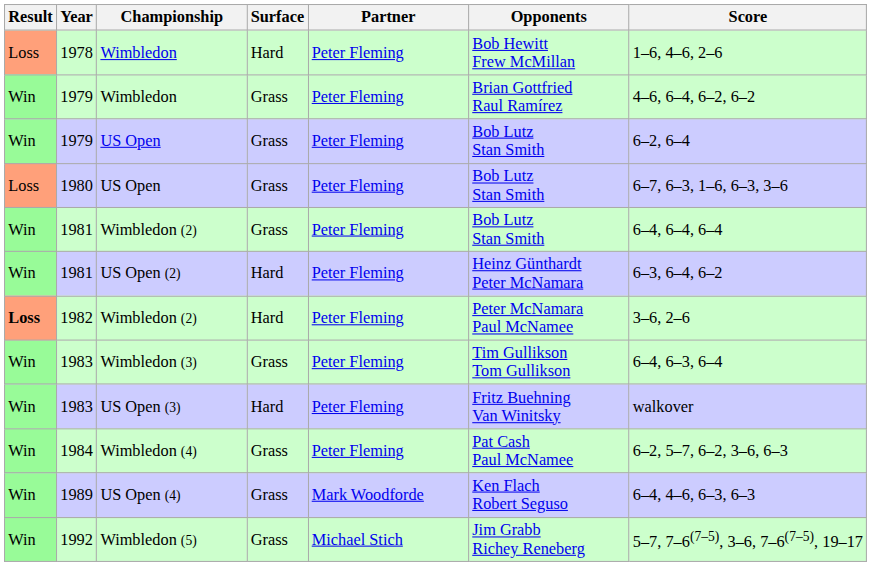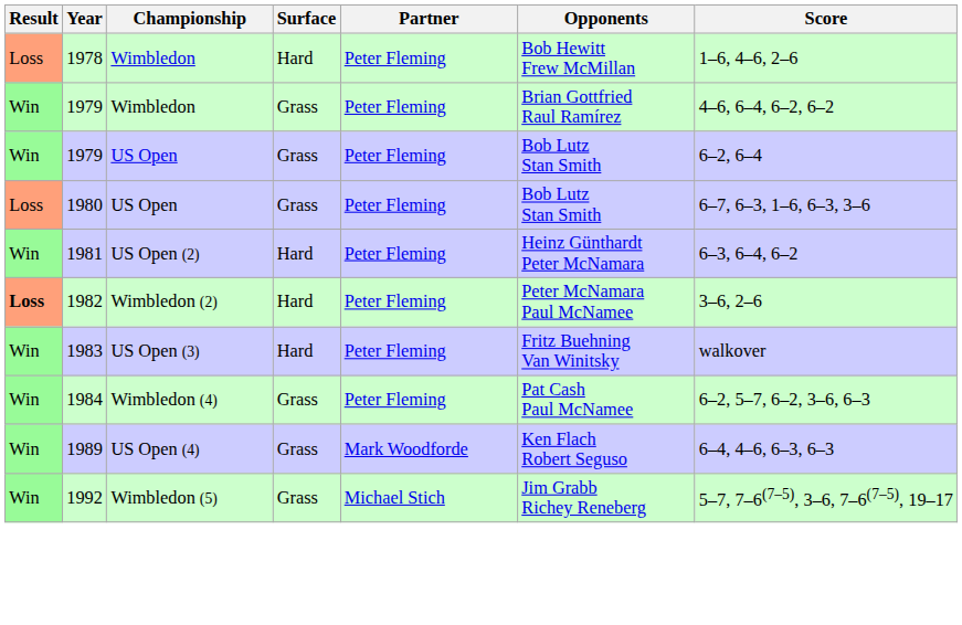- row: Win | 1981 | Wimbledon (2) | Grass | Peter Fleming | Bob Lutz Stan Smith | 6–4, 6–4, 6–4
- row: Win | 1983 | Wimbledon (3) | Grass | Peter Fleming | Tim Gullikson Tom Gullikson | 6–4, 6–3, 6–4
